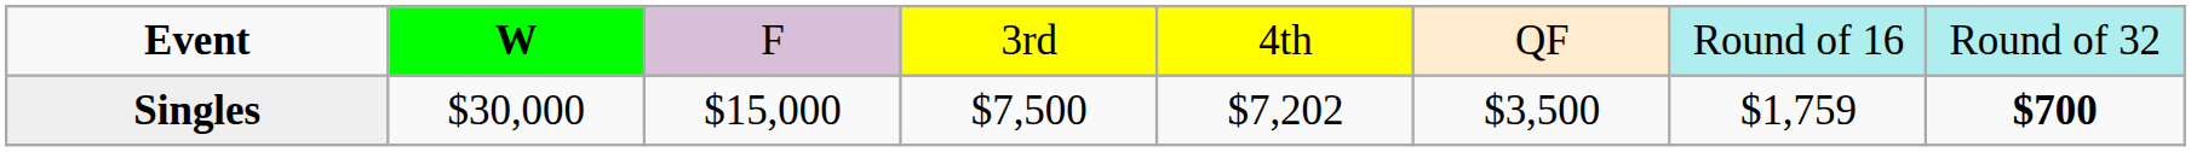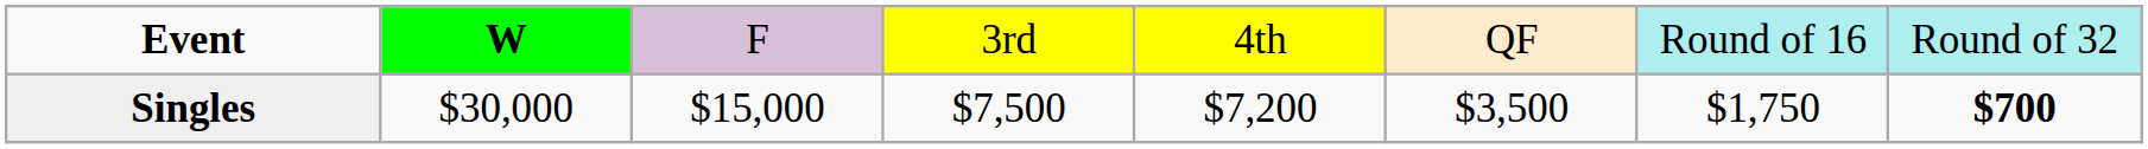Singles | column 5: $7,202 -> $7,200
Singles | column 7: $1,759 -> $1,750
